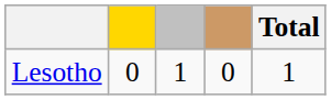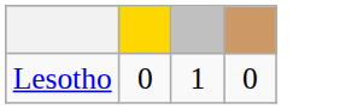- column: Total | 1
